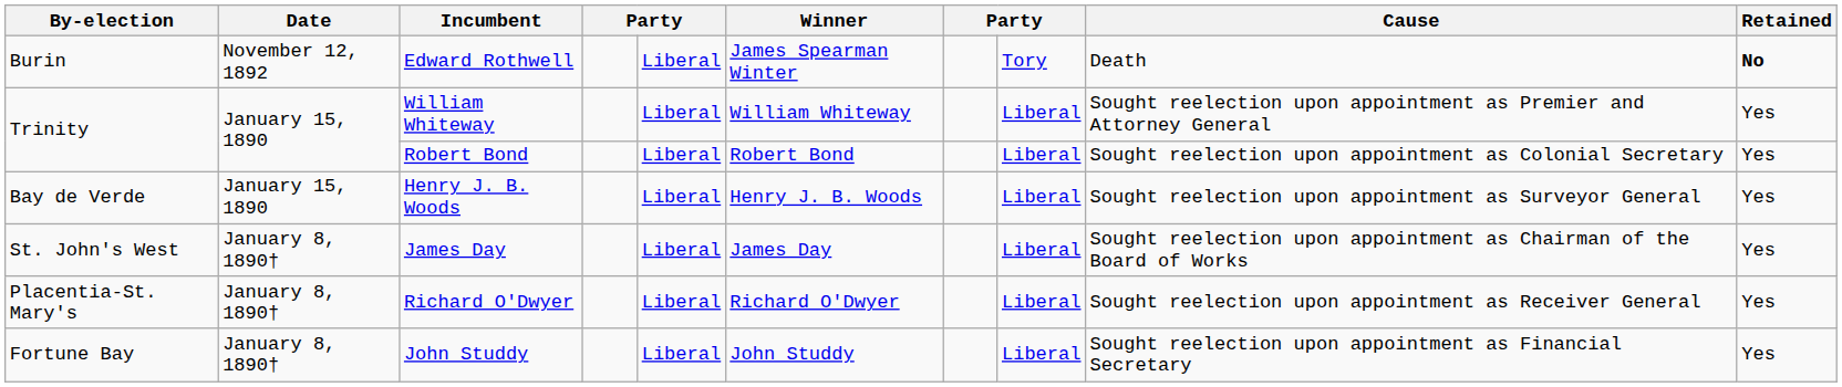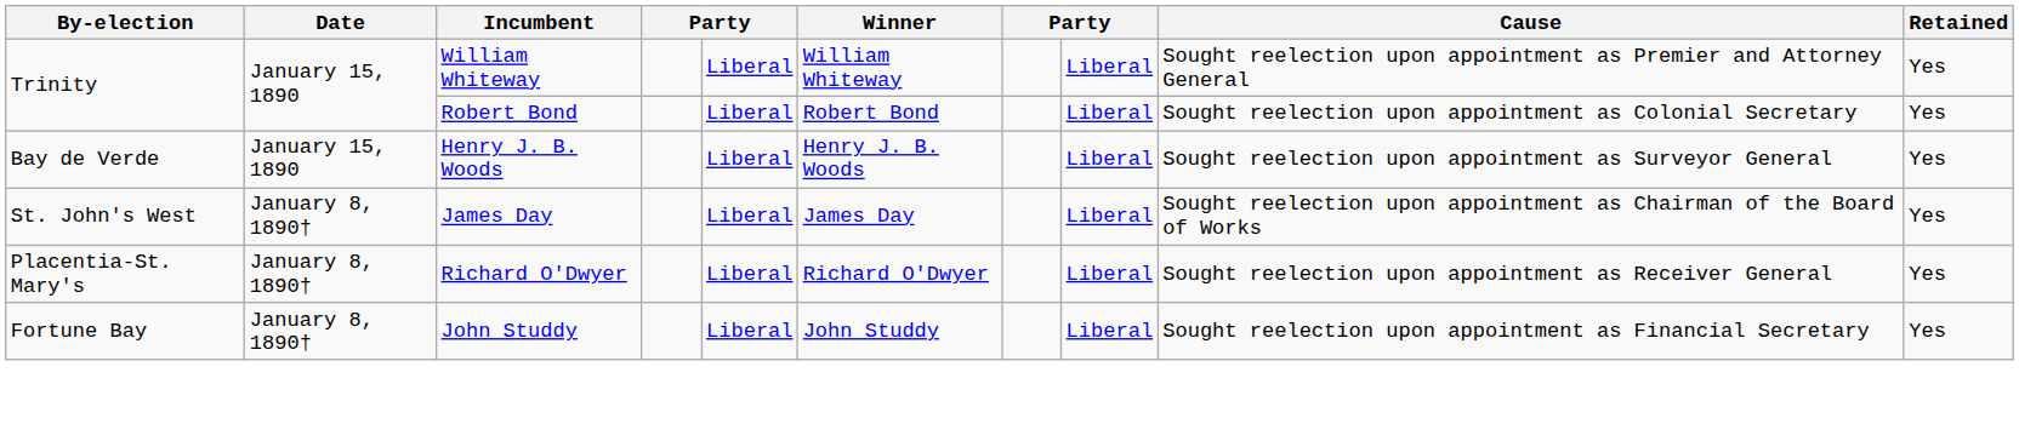- row: Burin | November 12, 1892 | Edward Rothwell | Liberal | James Spearman Winter | Tory | Death | No
